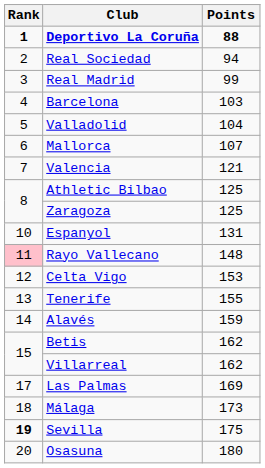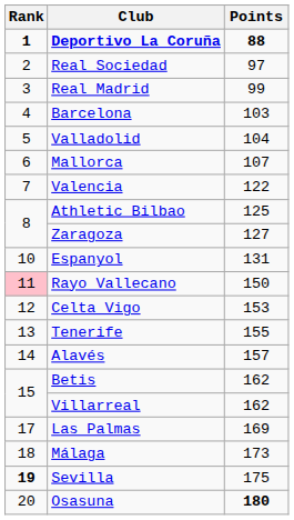Real Sociedad | Points: 94 -> 97
Valencia | Points: 121 -> 122
Zaragoza | Points: 125 -> 127
Rayo Vallecano | Points: 148 -> 150
Alavés | Points: 159 -> 157
Osasuna | Points: normal -> bold
